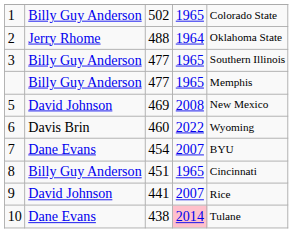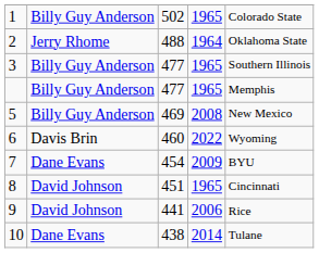5 | column 2: David Johnson -> Billy Guy Anderson
7 | column 4: 2007 -> 2009
8 | column 2: Billy Guy Anderson -> David Johnson
9 | column 4: 2007 -> 2006
10 | column 4: pink background -> no background
